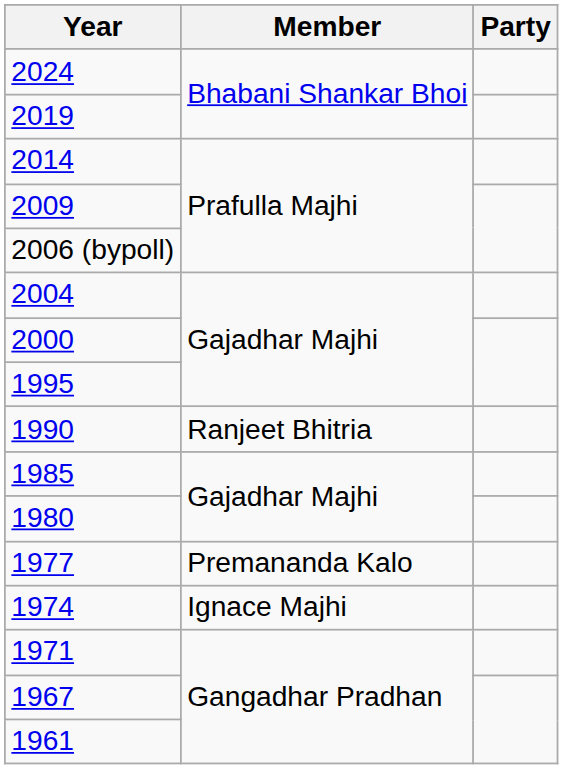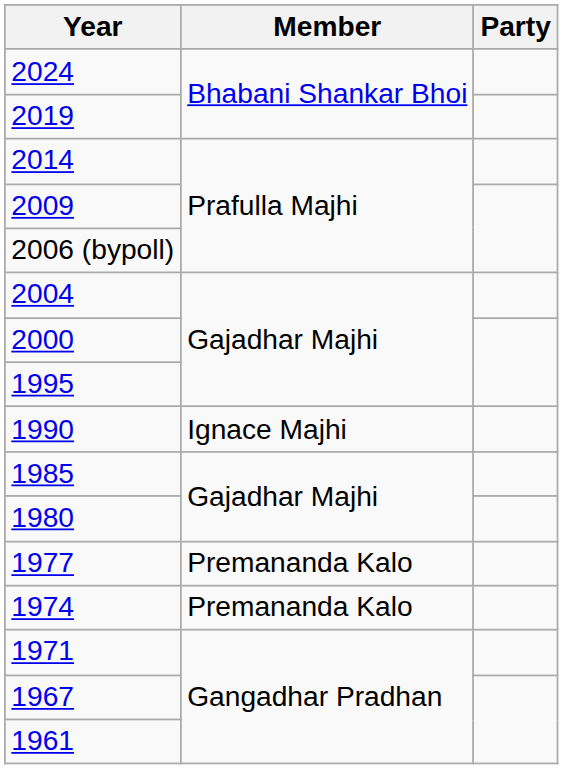1990 | Member: Ranjeet Bhitria -> Ignace Majhi
1974 | Member: Ignace Majhi -> Premananda Kalo
